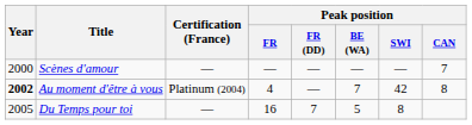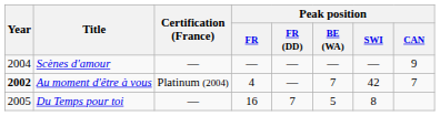Scènes d'amour | Year: 2000 -> 2004
Scènes d'amour | Peak position / CAN: 7 -> 9
Au moment d'être à vous | Peak position / CAN: 8 -> 7
